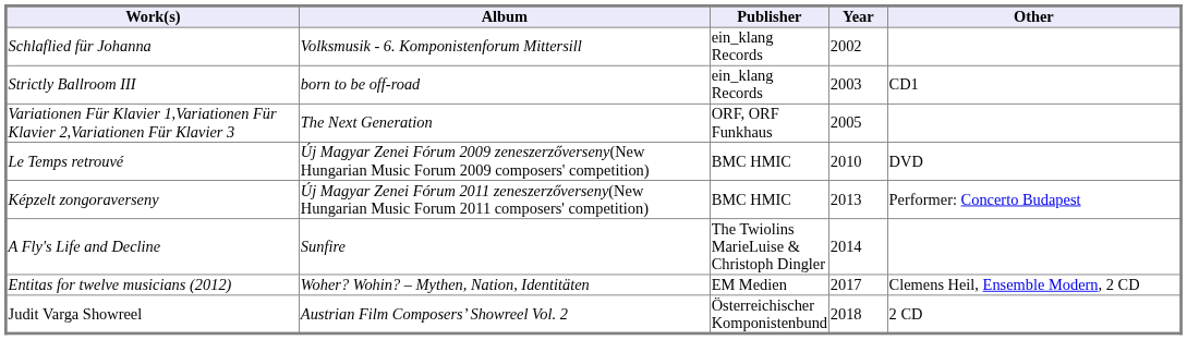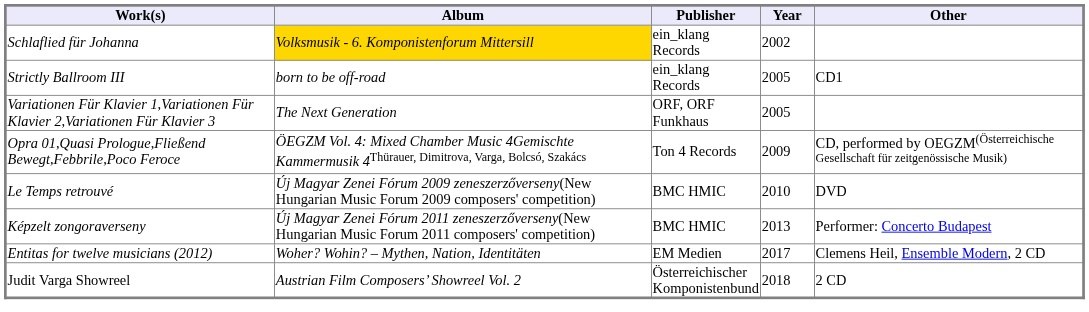Schlaflied für Johanna | Album: no background -> gold background
Strictly Ballroom III | Year: 2003 -> 2005
+ row: Opra 01,Quasi Prologue,Fließend Bewegt,Febbrile,Poco Feroce | ÖEGZM Vol. 4: Mixed Chamber Music 4Gemischte Kammermusik 4Thürauer, Dimitrova, Varga, Bolcsó, Szakács | Ton 4 Records | 2009 | CD, performed by OEGZM(Österreichische Gesellschaft für zeitgenössische Musik)
- row: A Fly's Life and Decline | Sunfire | The Twiolins MarieLuise & Christoph Dingler | 2014
